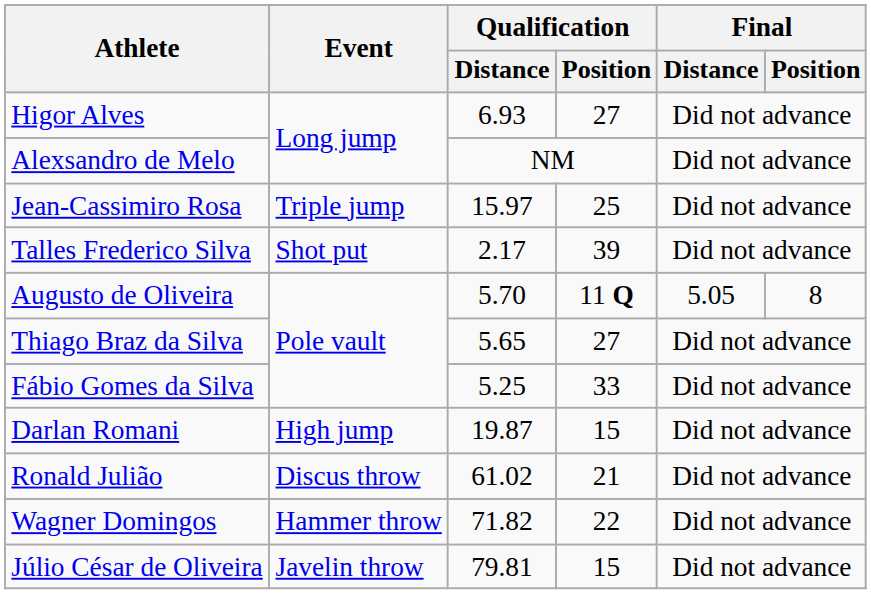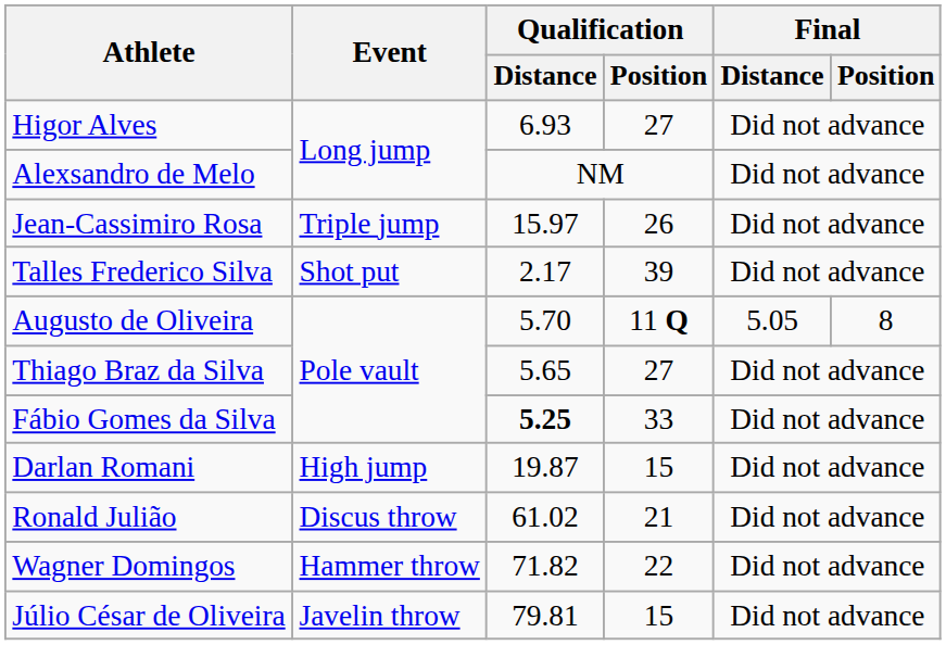Jean-Cassimiro Rosa | Qualification / Position: 25 -> 26
Fábio Gomes da Silva | Qualification / Distance: normal -> bold
